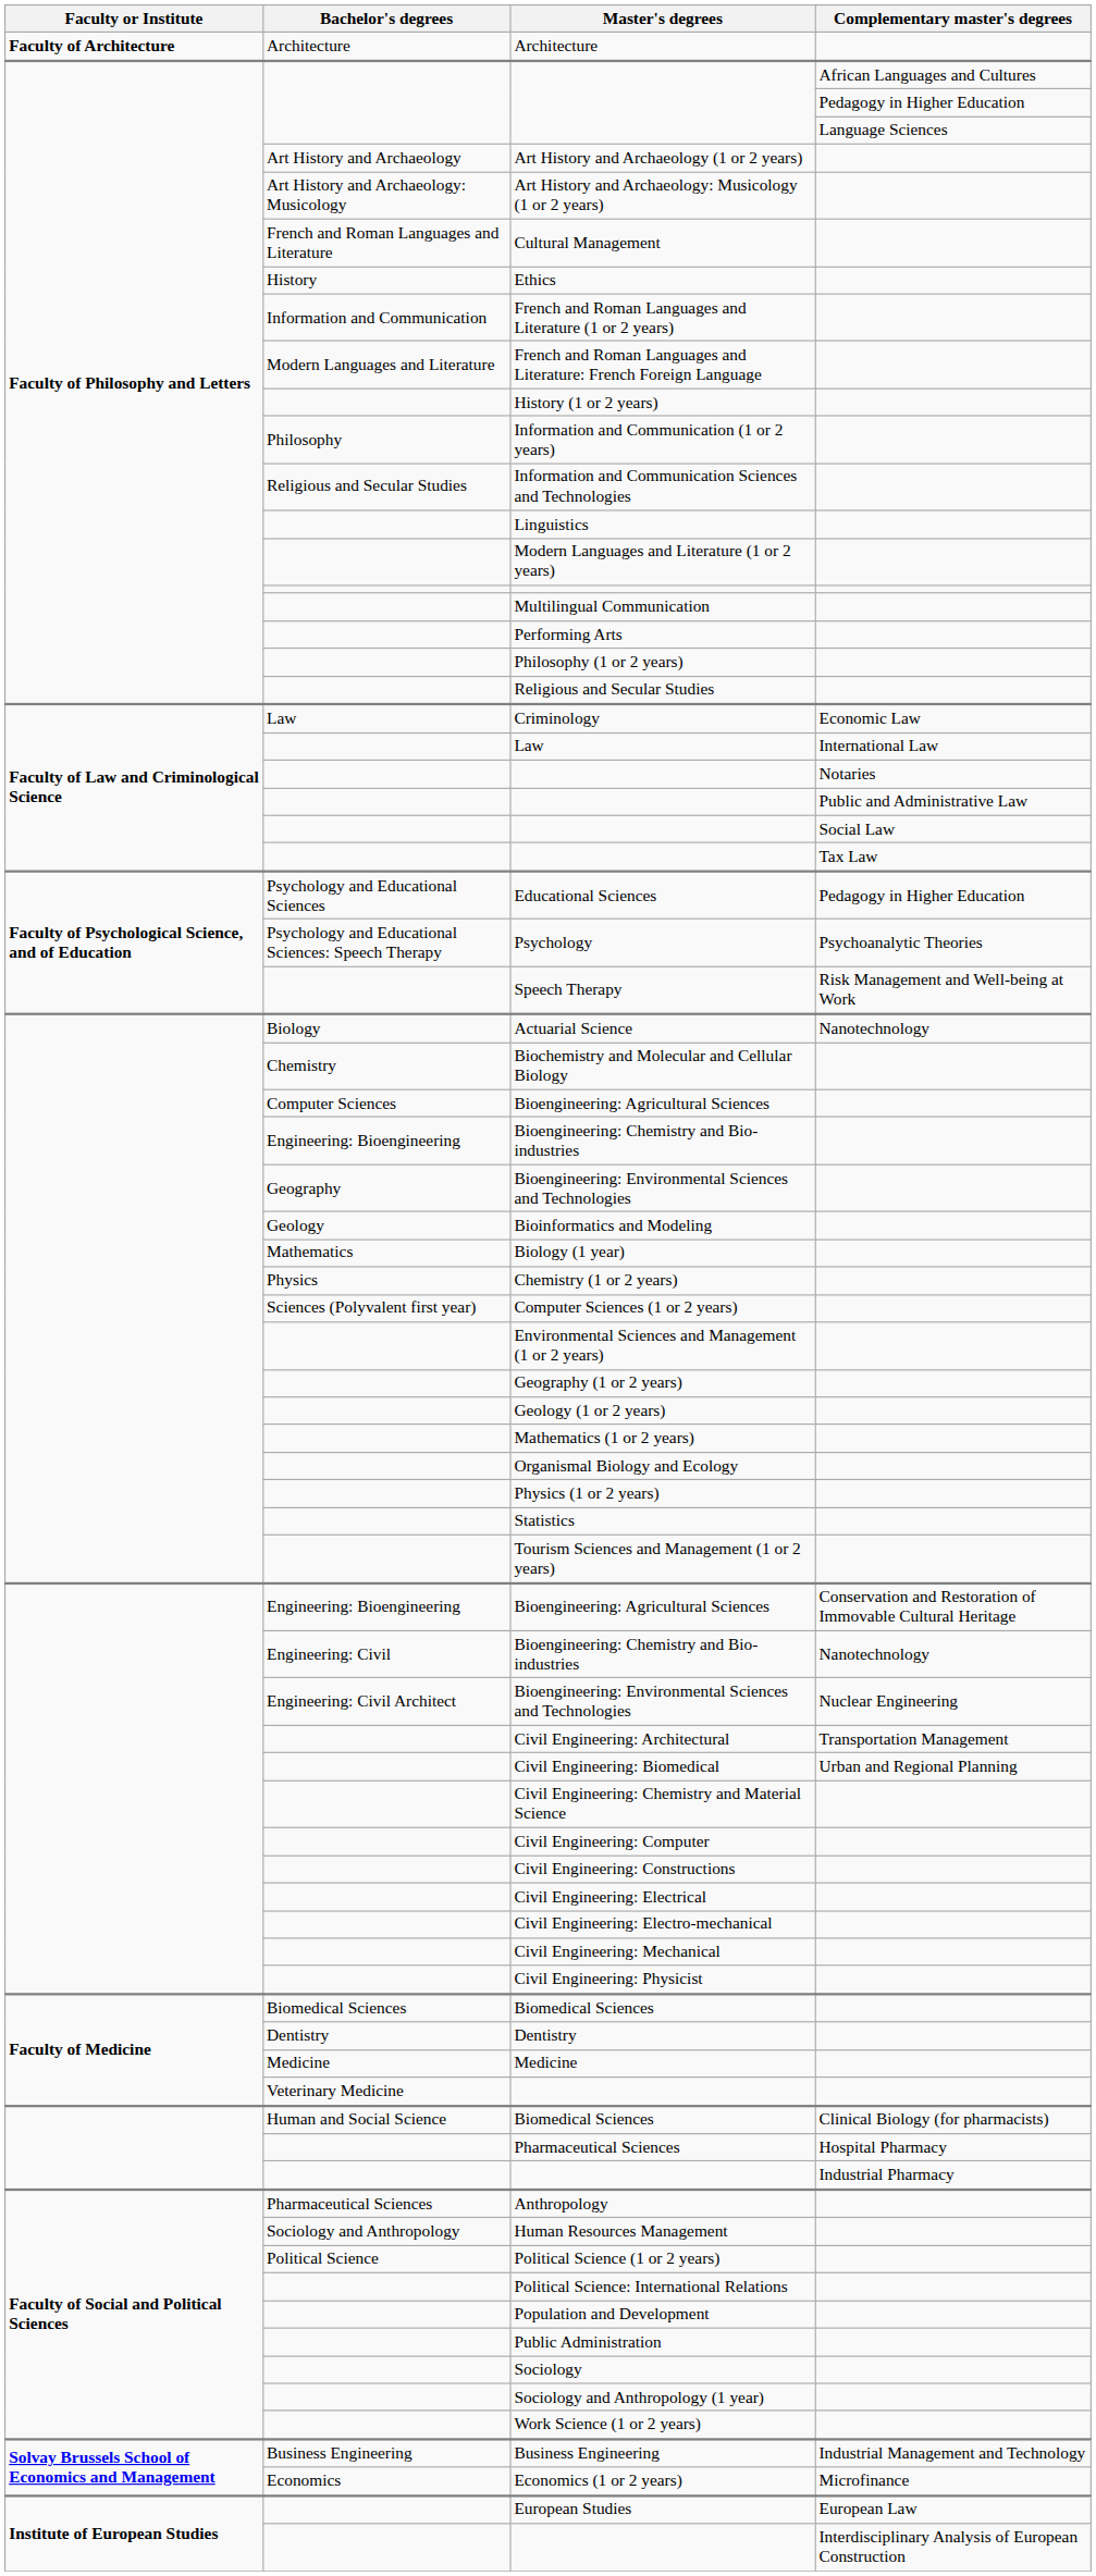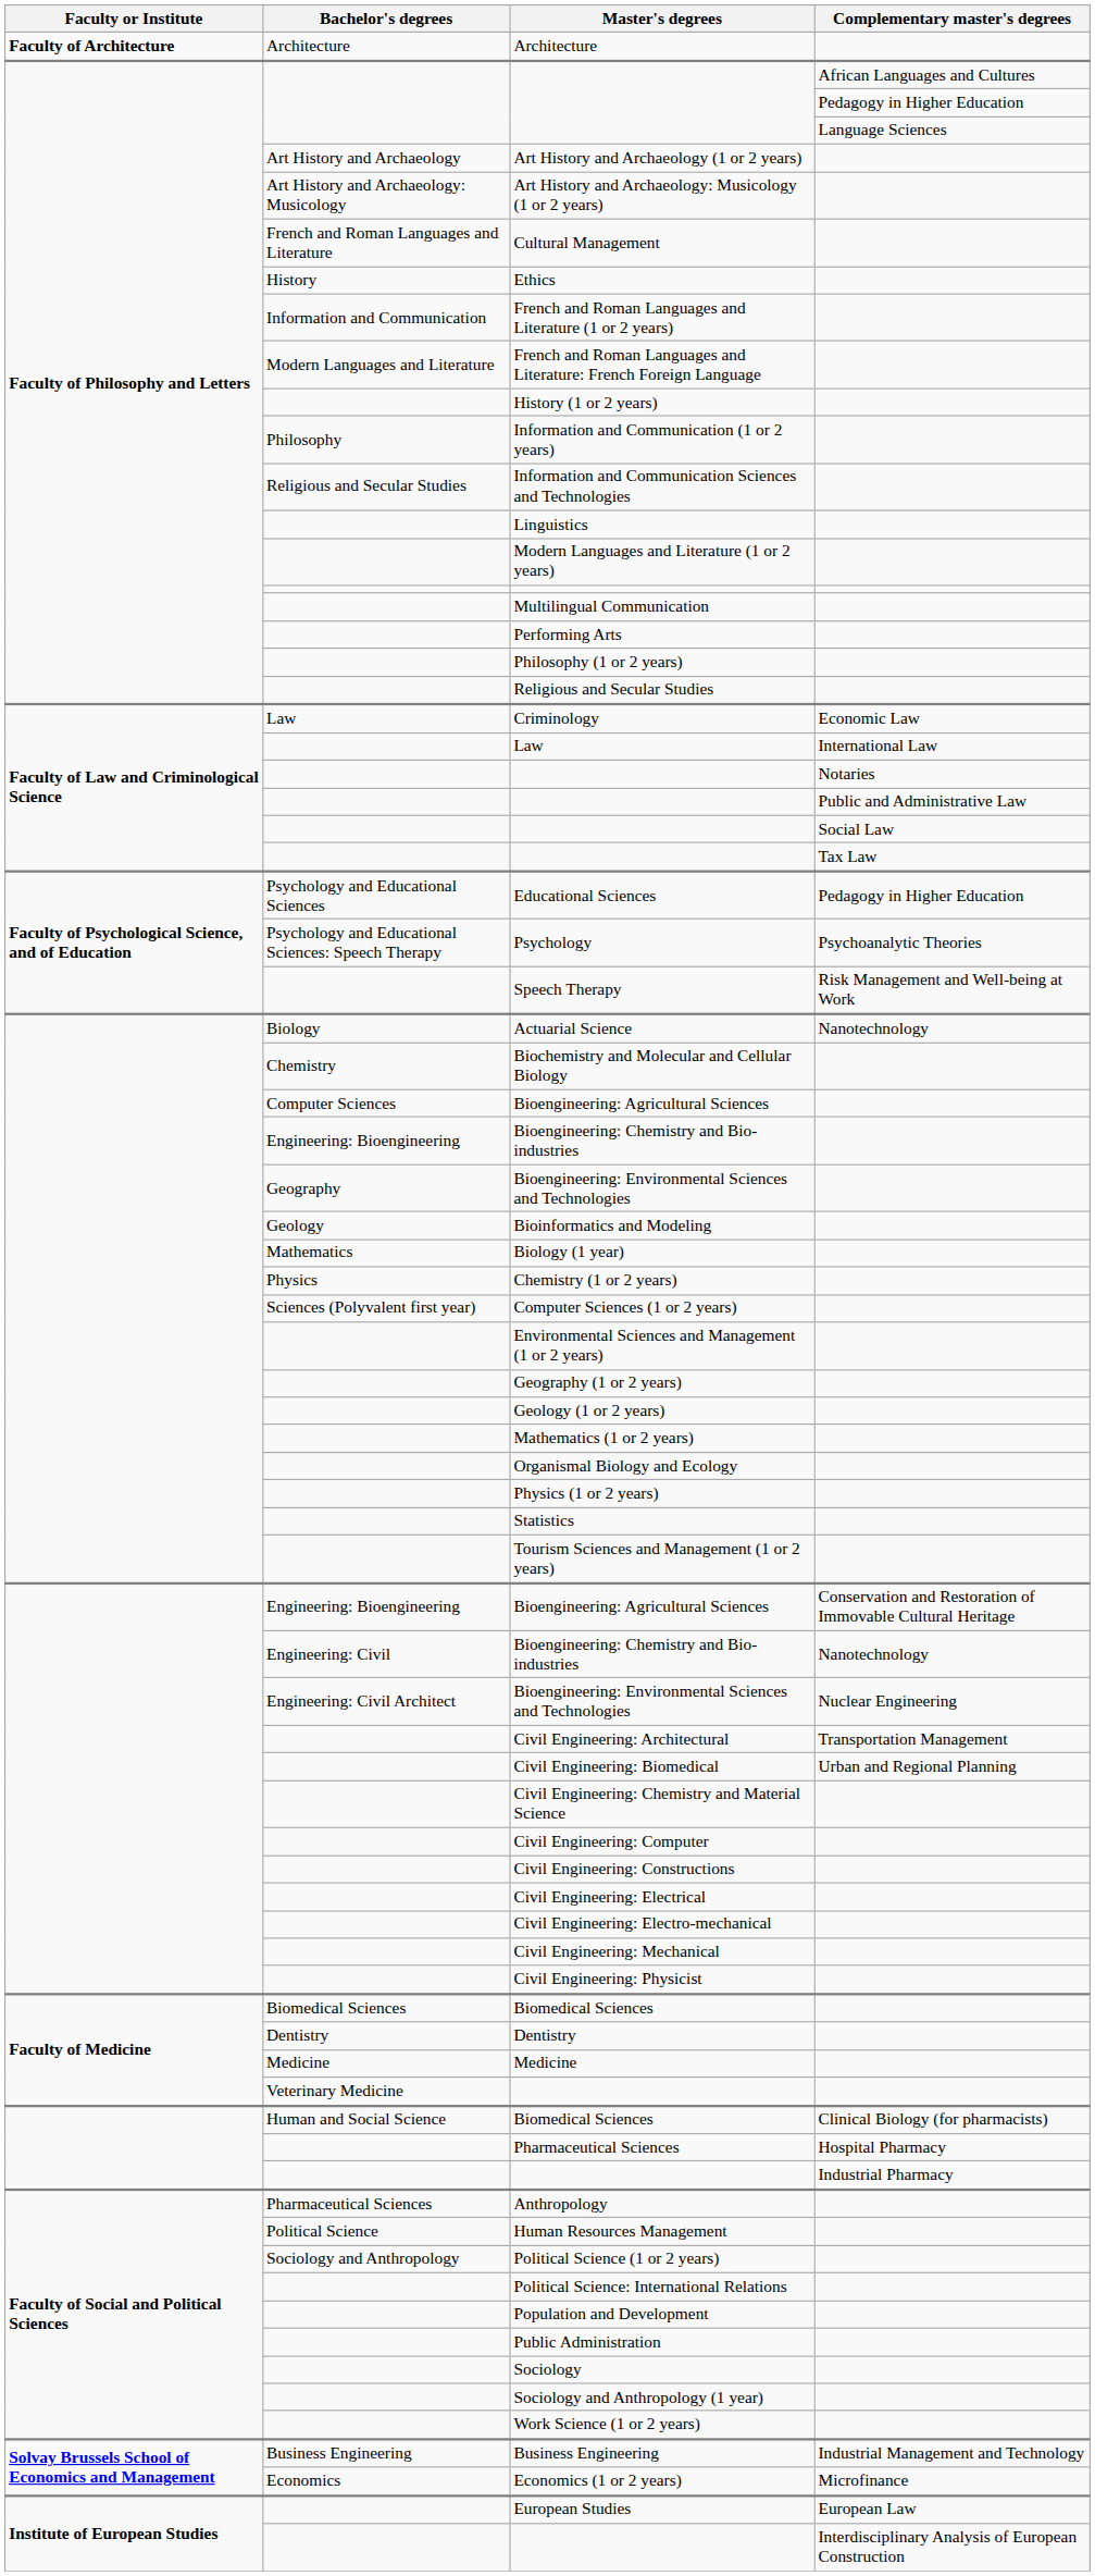Human Resources Management | Bachelor's degrees: Sociology and Anthropology -> Political Science
Political Science (1 or 2 years) | Bachelor's degrees: Political Science -> Sociology and Anthropology
